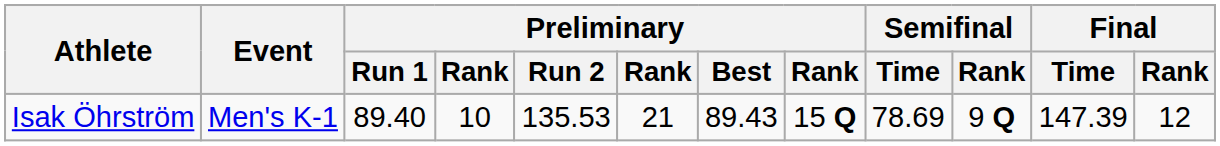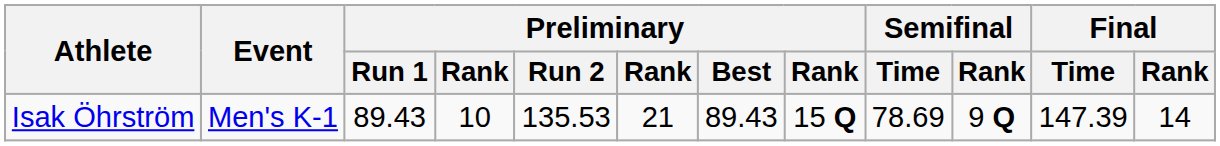Isak Öhrström | Preliminary / Run 1: 89.40 -> 89.43
Isak Öhrström | Final / Rank: 12 -> 14
